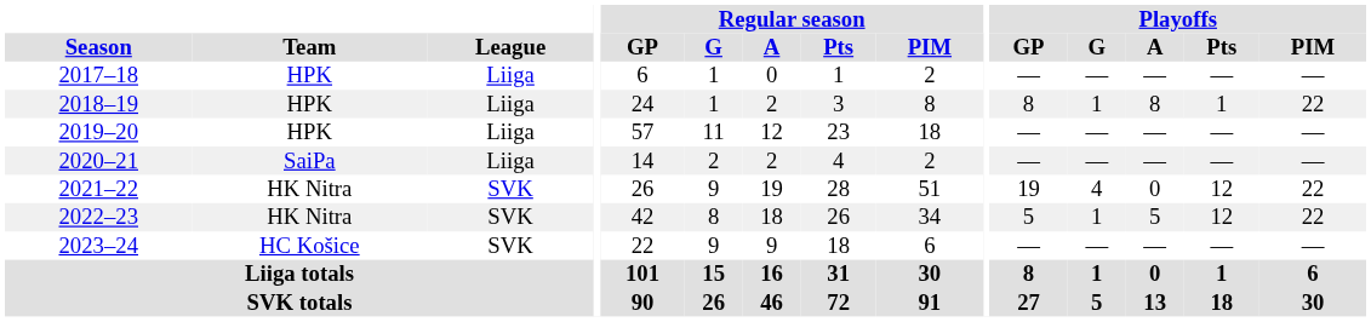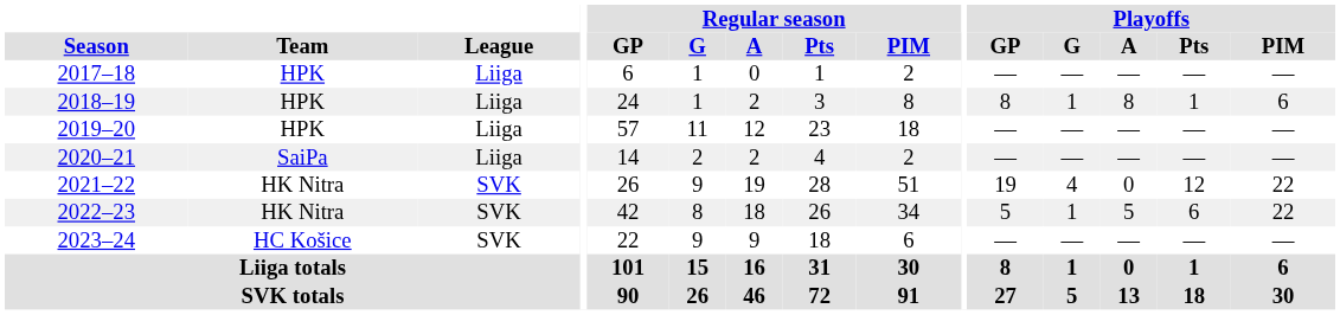2018–19 | Playoffs / PIM: 22 -> 6
2022–23 | Playoffs / Pts: 12 -> 6
